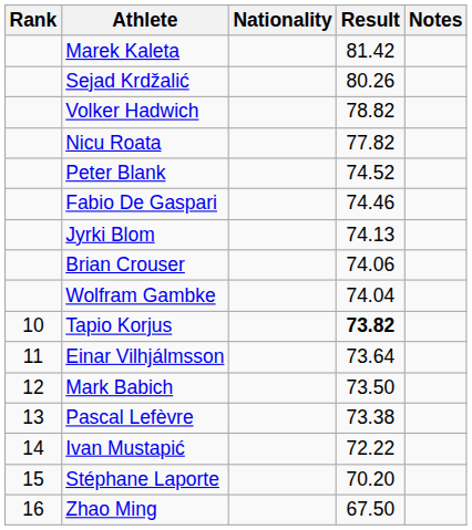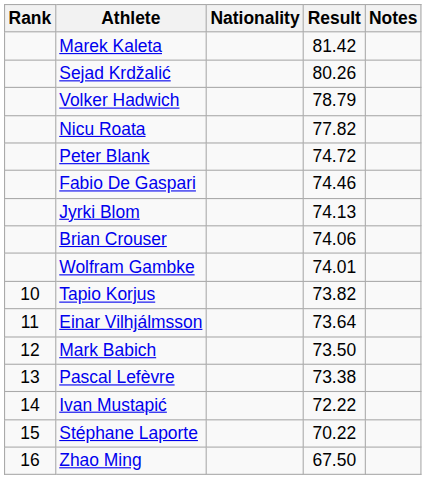Volker Hadwich | Result: 78.82 -> 78.79
Peter Blank | Result: 74.52 -> 74.72
Wolfram Gambke | Result: 74.04 -> 74.01
Tapio Korjus | Result: bold -> normal
Stéphane Laporte | Result: 70.20 -> 70.22
